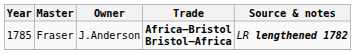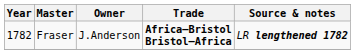Fraser | Year: 1785 -> 1782
